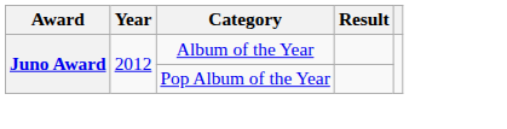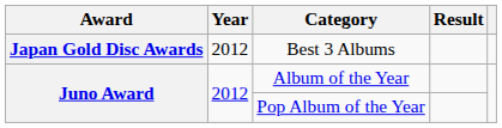+ row: Japan Gold Disc Awards | 2012 | Best 3 Albums
